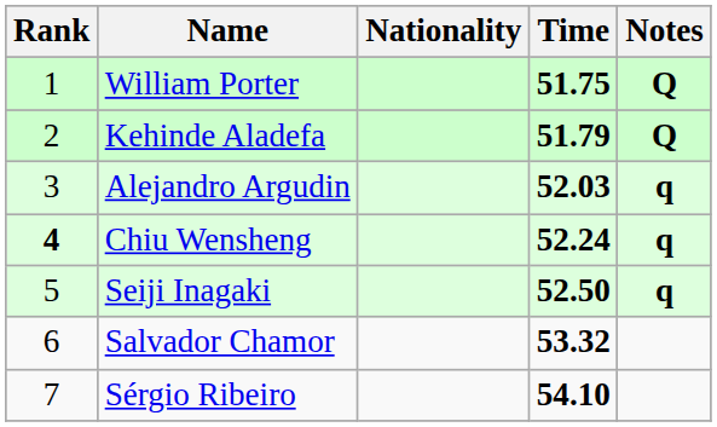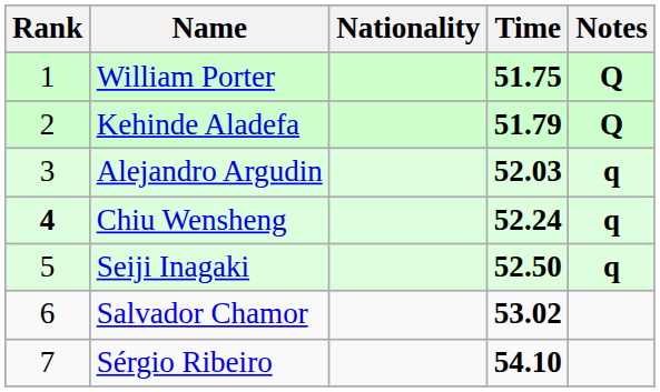Salvador Chamor | Time: 53.32 -> 53.02
